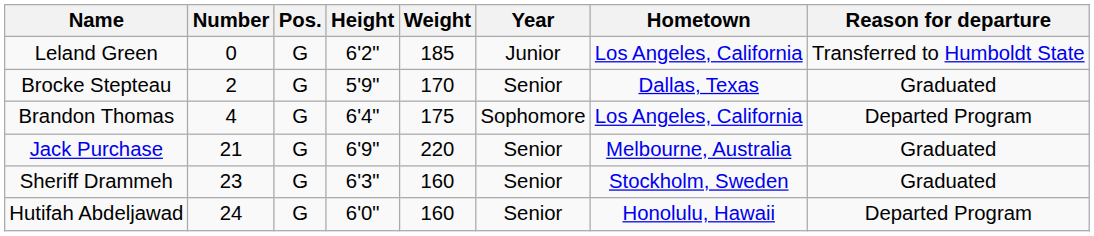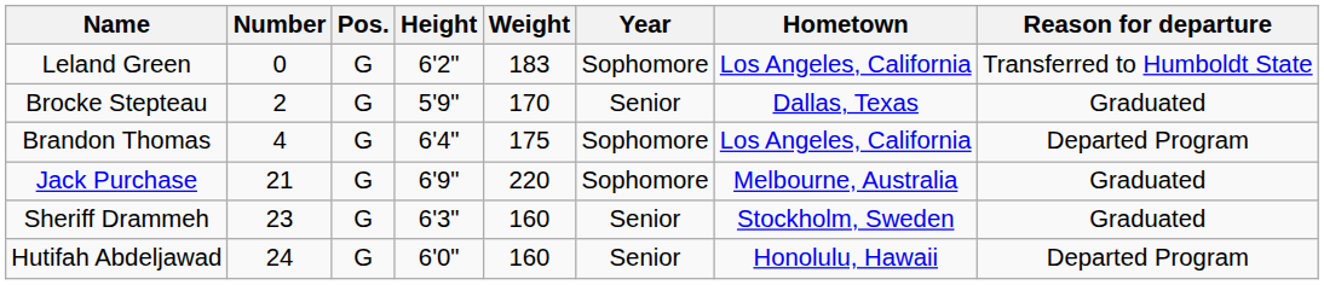Leland Green | Weight: 185 -> 183
Leland Green | Year: Junior -> Sophomore
Jack Purchase | Year: Senior -> Sophomore
